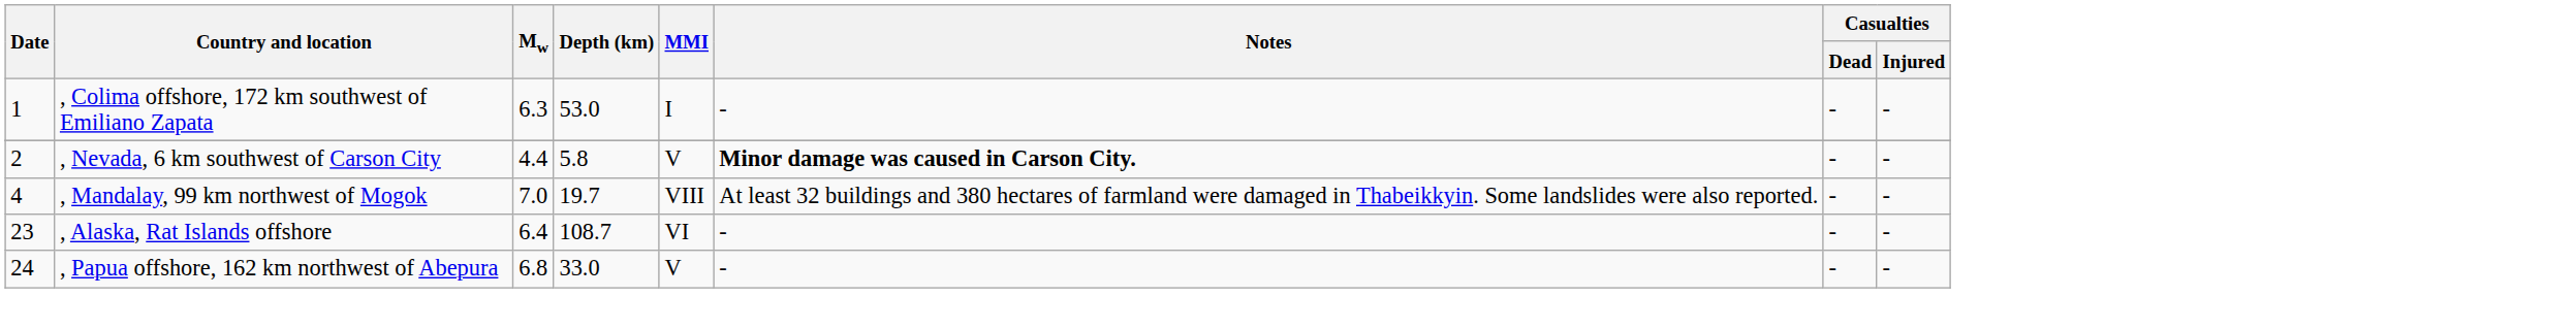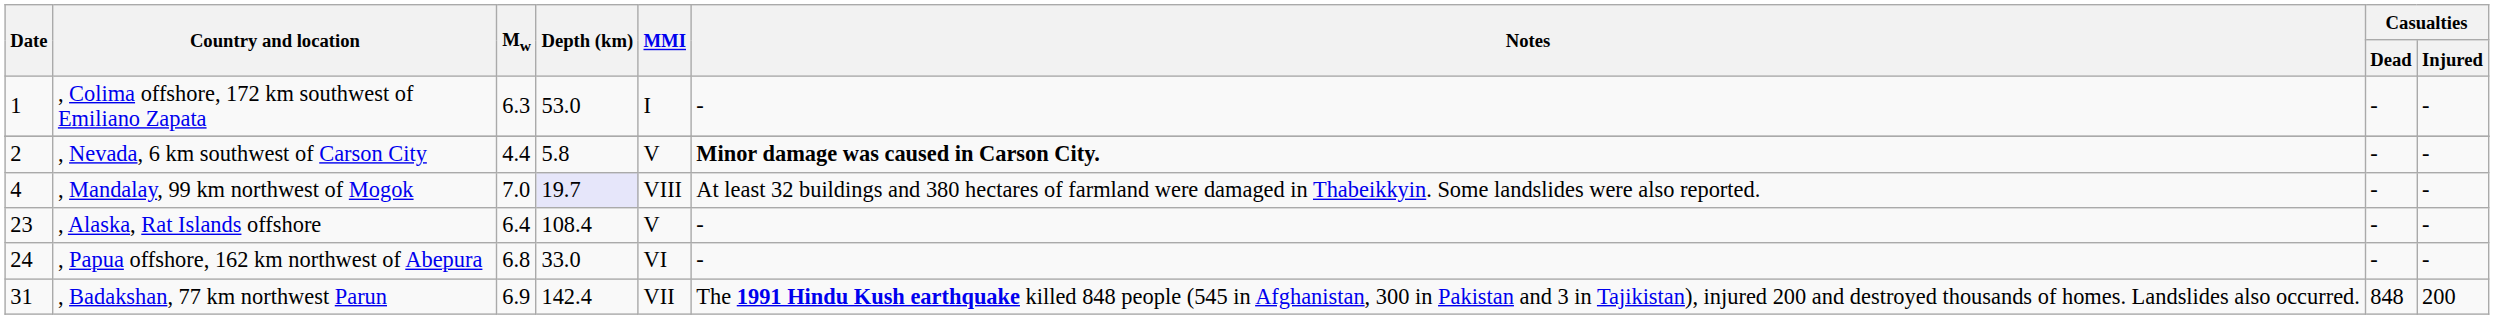, Mandalay, 99 km northwest of Mogok | Depth (km): no background -> lavender background
, Alaska, Rat Islands offshore | Depth (km): 108.7 -> 108.4
, Alaska, Rat Islands offshore | MMI: VI -> V
, Papua offshore, 162 km northwest of Abepura | MMI: V -> VI
+ row: 31 | , Badakshan, 77 km northwest Parun | 6.9 | 142.4 | VII | The 1991 Hindu Kush earthquake killed 848 people (545 in Afghanistan, 300 in Pakistan and 3 in Tajikistan), injured 200 and destroyed thousands of homes. Landslides also occurred. | 848 | 200
